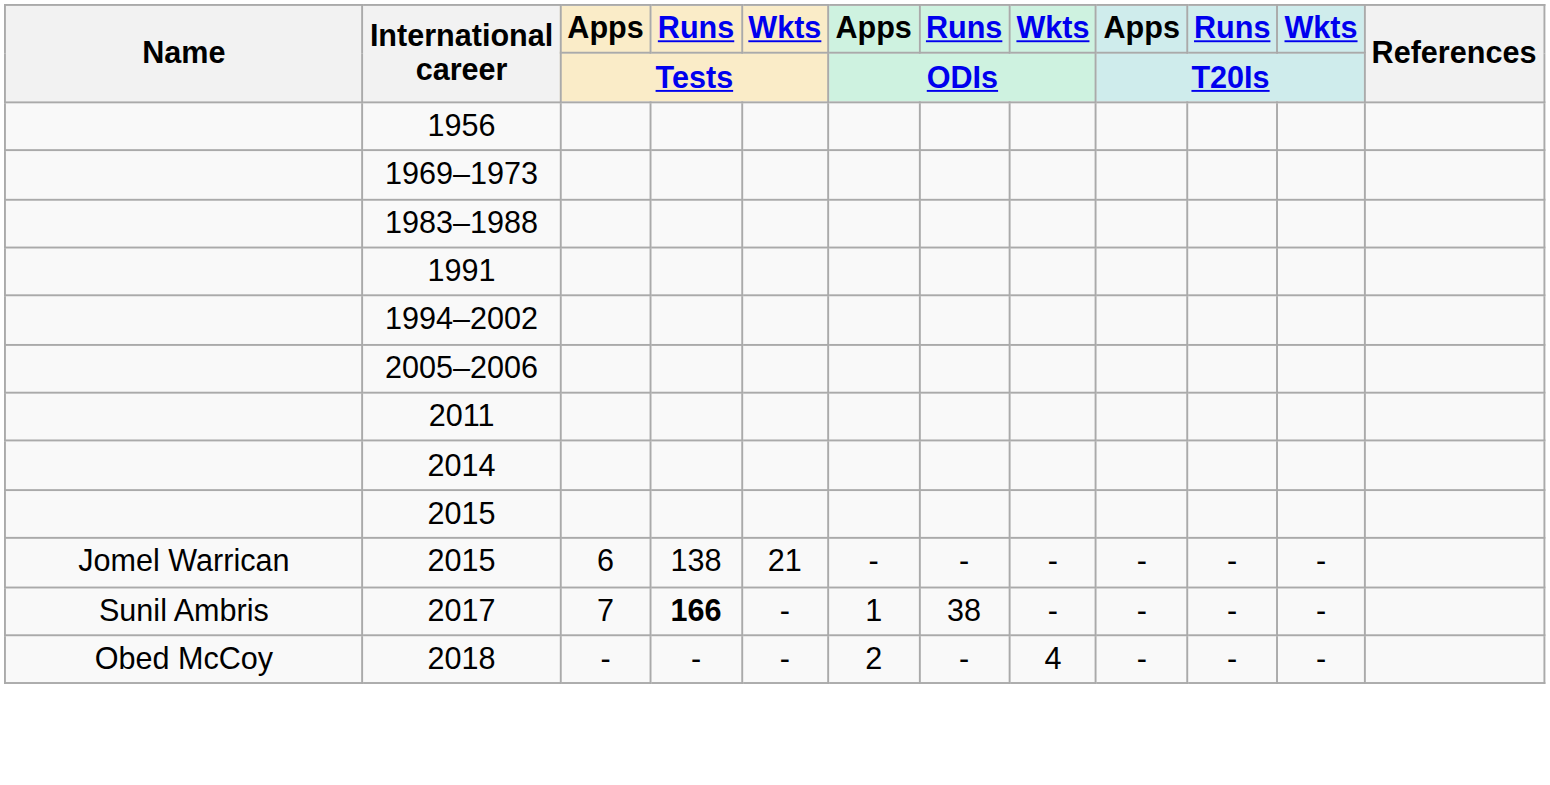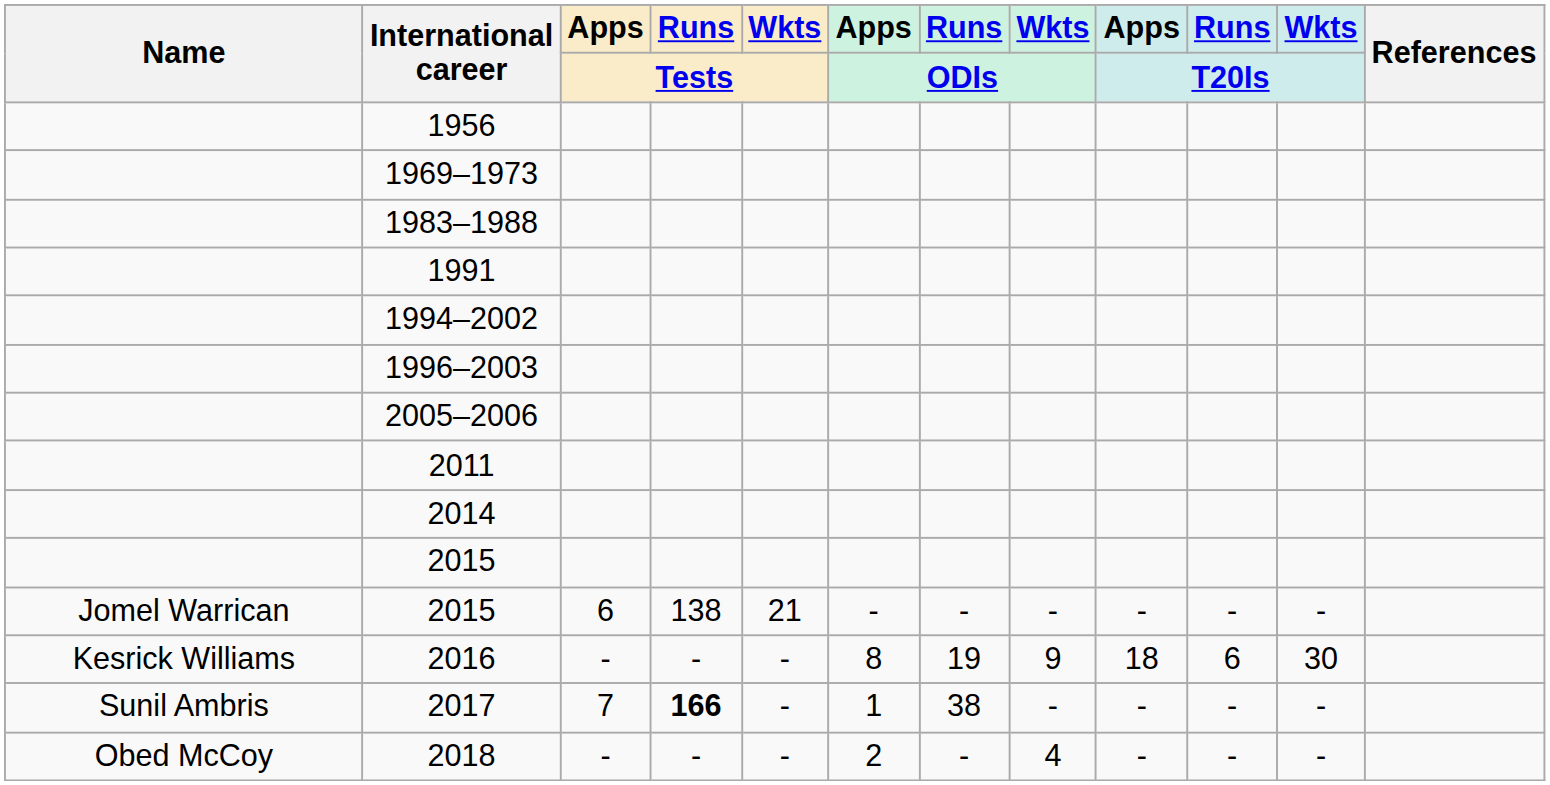+ row: 1996–2003
+ row: Kesrick Williams | 2016 | - | - | - | 8 | 19 | 9 | 18 | 6 | 30
